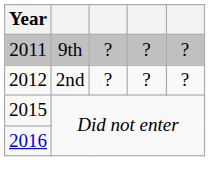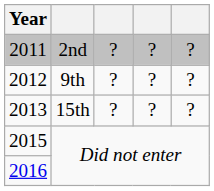2011 | column 2: 9th -> 2nd
2012 | column 2: 2nd -> 9th
+ row: 2013 | 15th | ? | ? | ?
